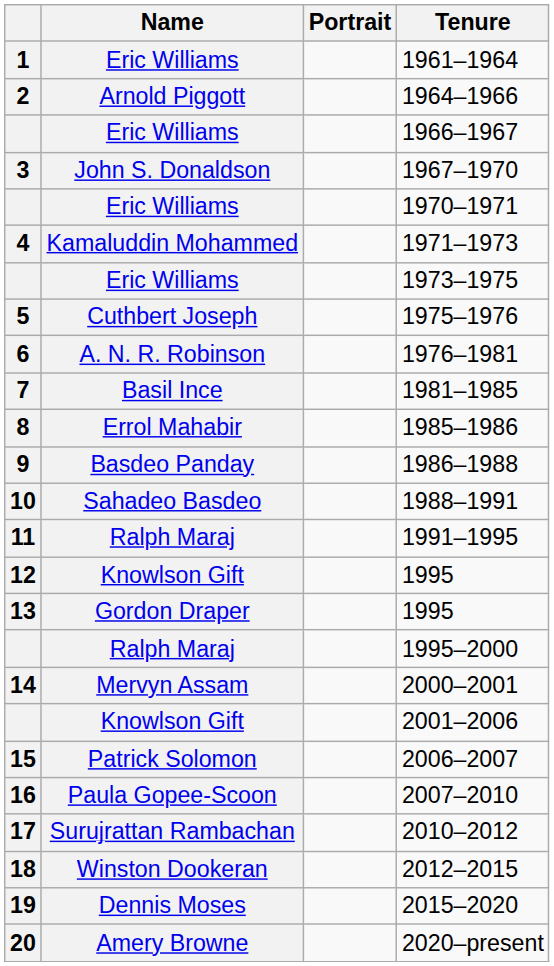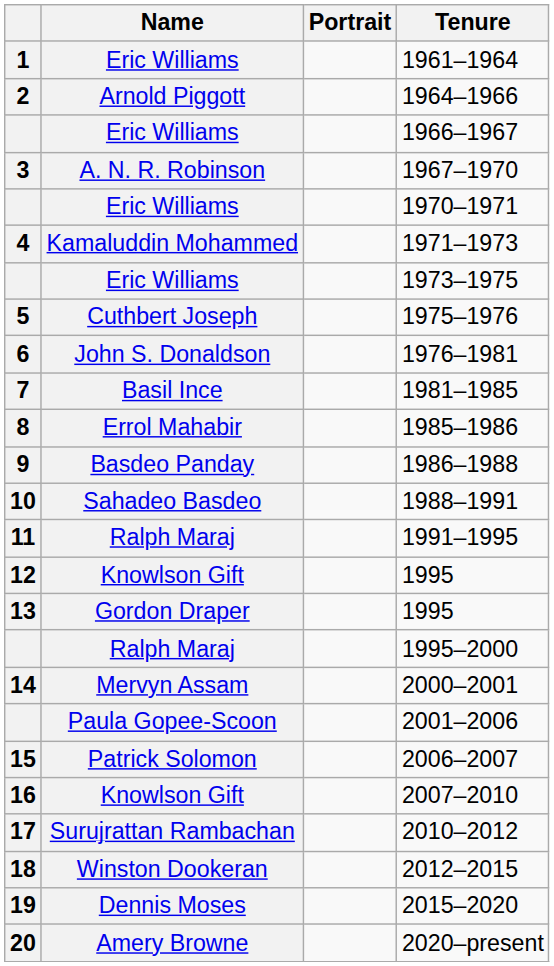1967–1970 | Name: John S. Donaldson -> A. N. R. Robinson
1976–1981 | Name: A. N. R. Robinson -> John S. Donaldson
2001–2006 | Name: Knowlson Gift -> Paula Gopee-Scoon
2007–2010 | Name: Paula Gopee-Scoon -> Knowlson Gift
